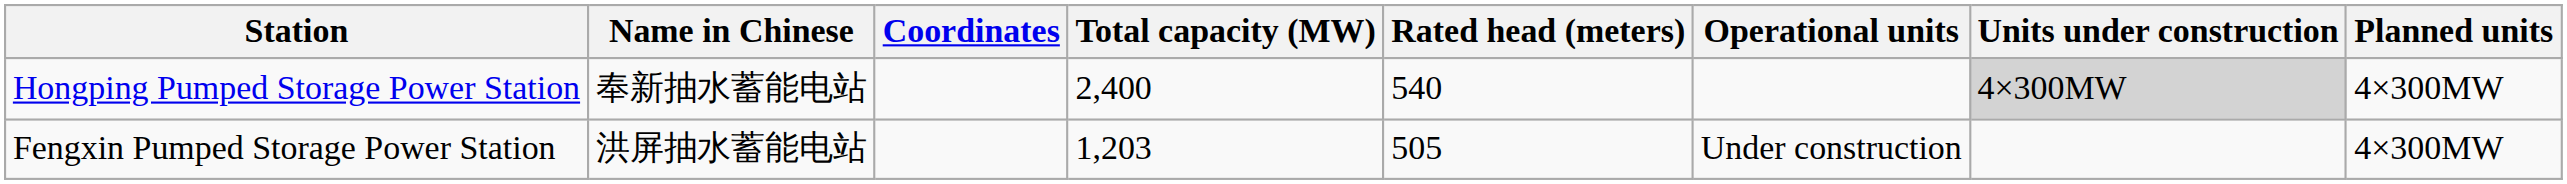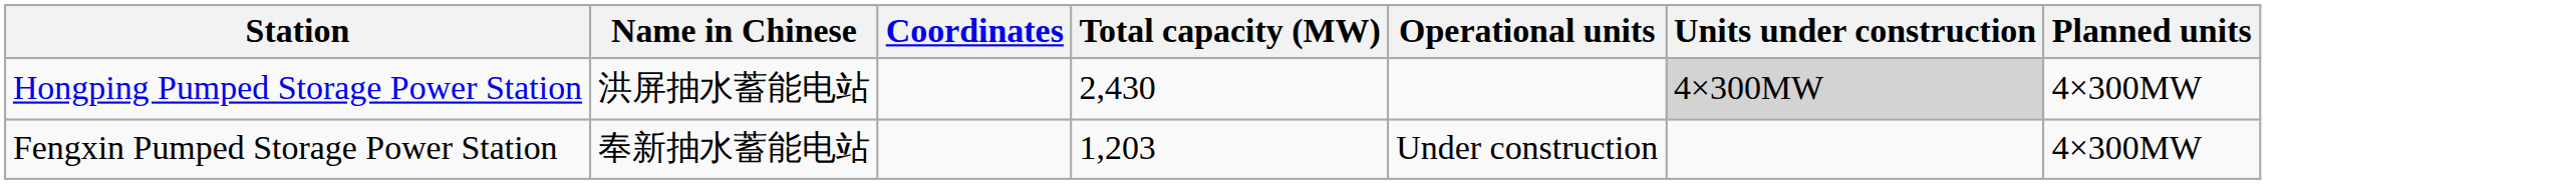- column: Rated head (meters) | 540 | 505
Hongping Pumped Storage Power Station | Name in Chinese: 奉新抽水蓄能电站 -> 洪屏抽水蓄能电站
Hongping Pumped Storage Power Station | Total capacity (MW): 2,400 -> 2,430
Fengxin Pumped Storage Power Station | Name in Chinese: 洪屏抽水蓄能电站 -> 奉新抽水蓄能电站
